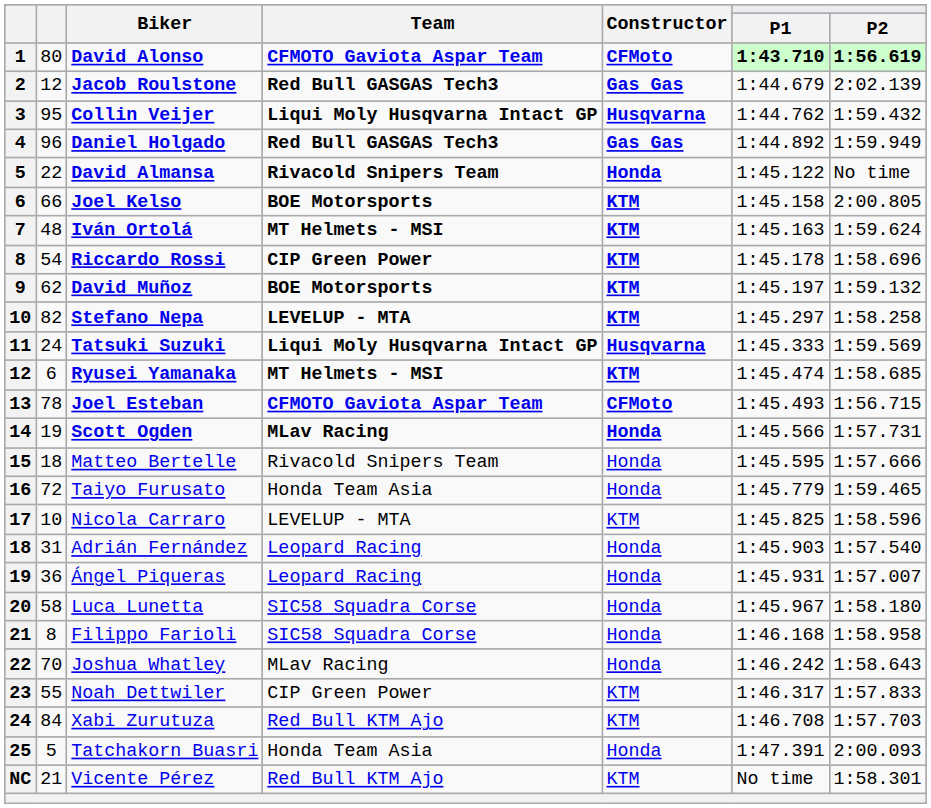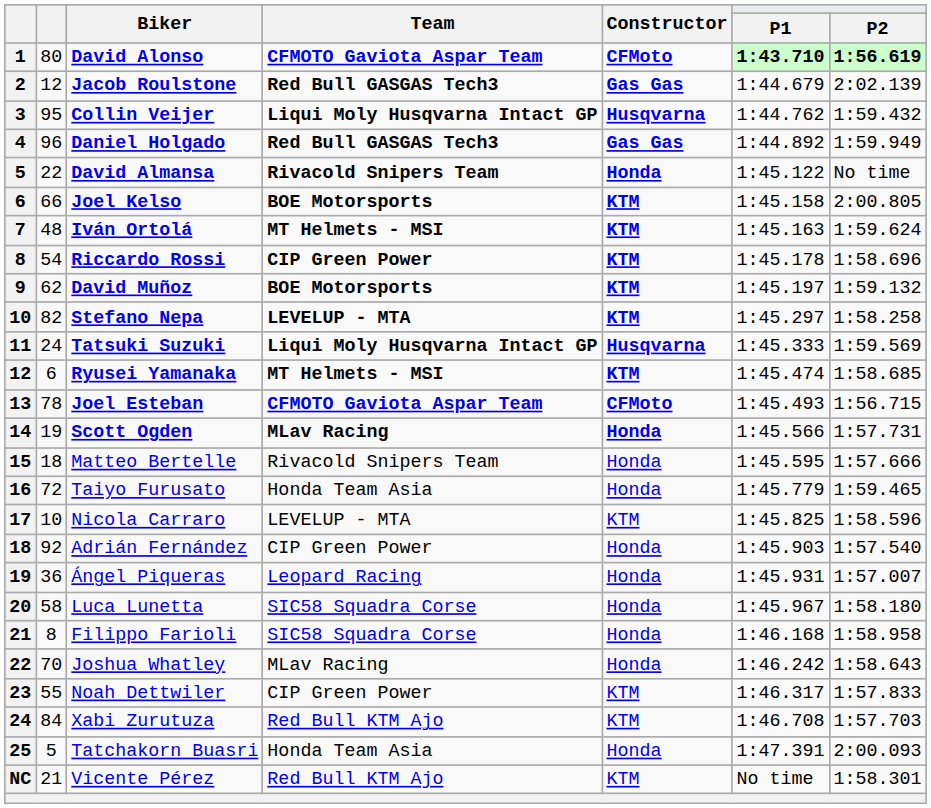Adrián Fernández | column 2: 31 -> 92
Adrián Fernández | Team: Leopard Racing -> CIP Green Power
